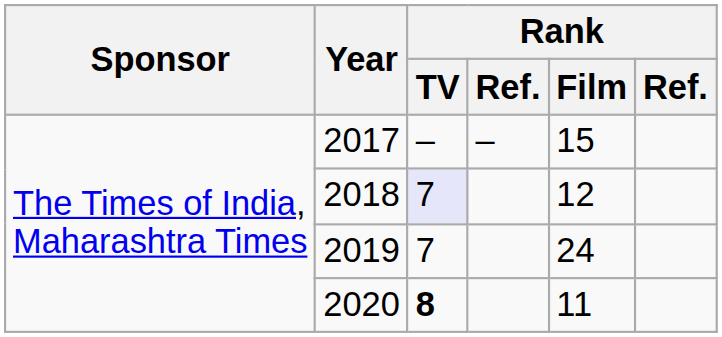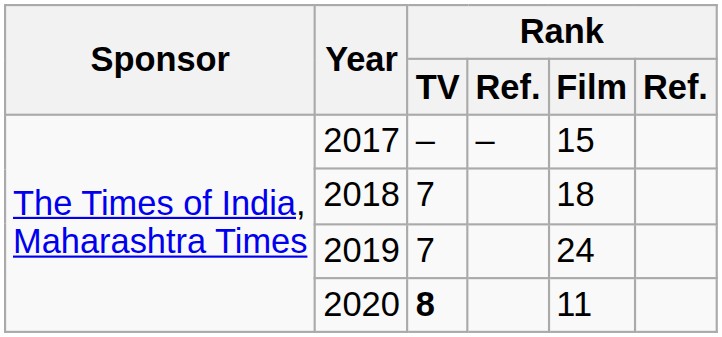2018 | Rank / TV: lavender background -> no background
2018 | Rank / Film: 12 -> 18
